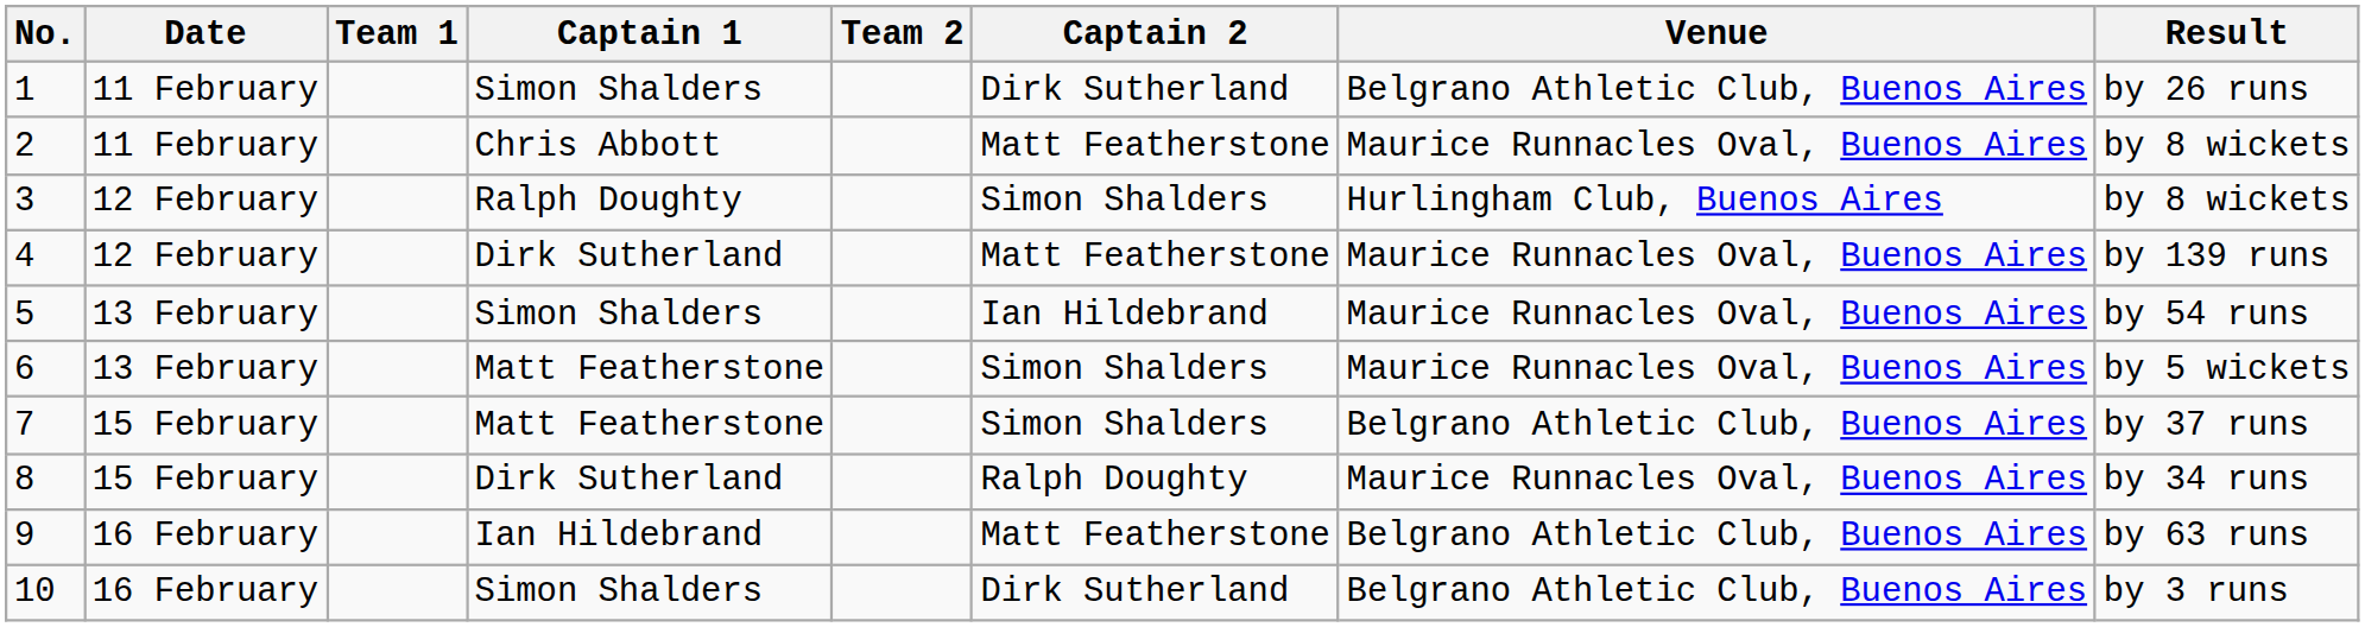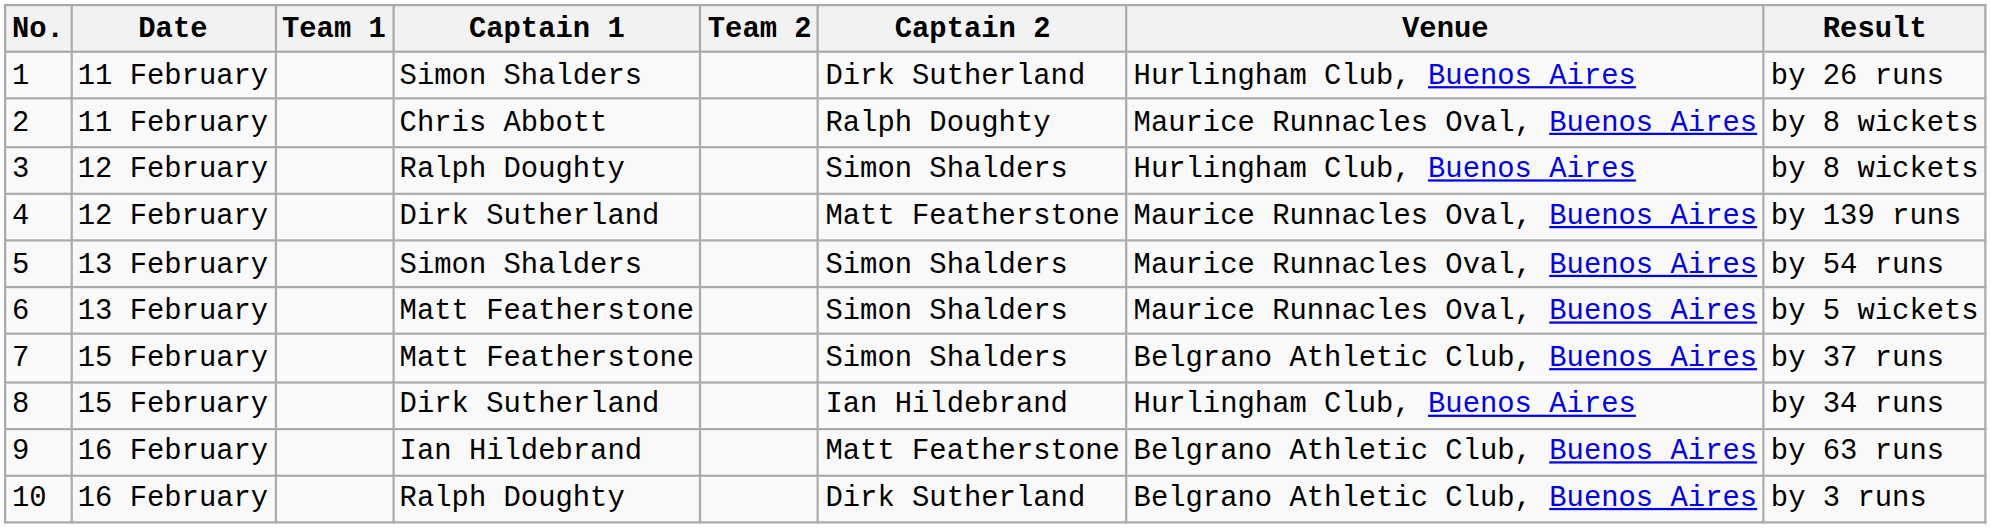1 | Venue: Belgrano Athletic Club, Buenos Aires -> Hurlingham Club, Buenos Aires
2 | Captain 2: Matt Featherstone -> Ralph Doughty
5 | Captain 2: Ian Hildebrand -> Simon Shalders
8 | Captain 2: Ralph Doughty -> Ian Hildebrand
8 | Venue: Maurice Runnacles Oval, Buenos Aires -> Hurlingham Club, Buenos Aires
10 | Captain 1: Simon Shalders -> Ralph Doughty
